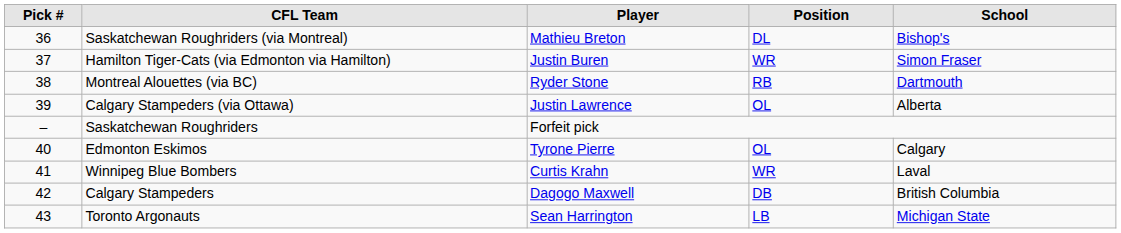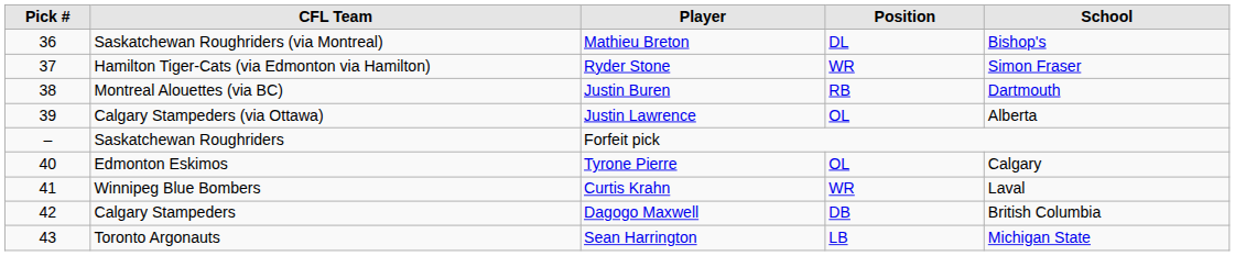Hamilton Tiger-Cats (via Edmonton via Hamilton) | Player: Justin Buren -> Ryder Stone
Montreal Alouettes (via BC) | Player: Ryder Stone -> Justin Buren
